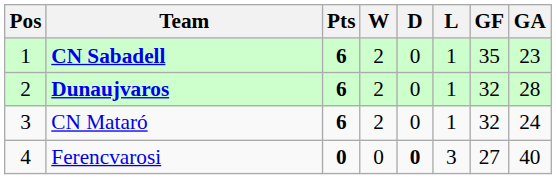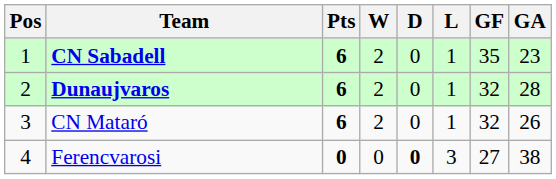CN Mataró | GA: 24 -> 26
Ferencvarosi | GA: 40 -> 38
